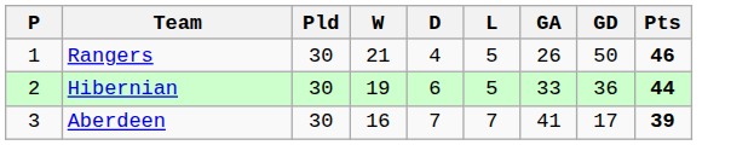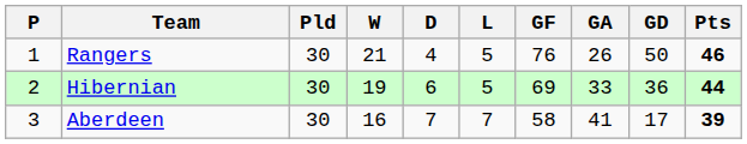+ column: GF | 76 | 69 | 58
